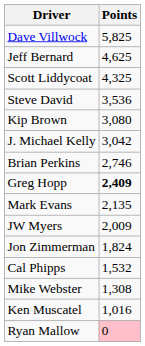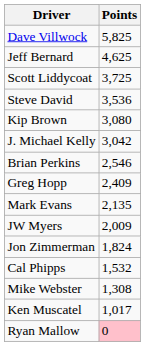Scott Liddycoat | Points: 4,325 -> 3,725
Brian Perkins | Points: 2,746 -> 2,546
Greg Hopp | Points: bold -> normal
Ken Muscatel | Points: 1,016 -> 1,017
